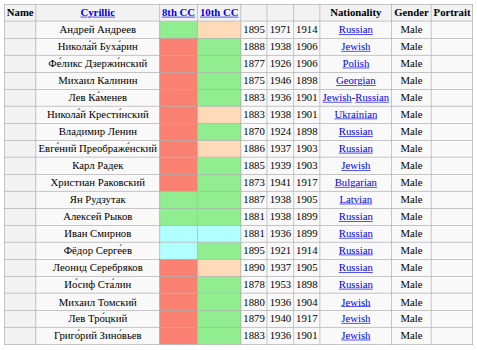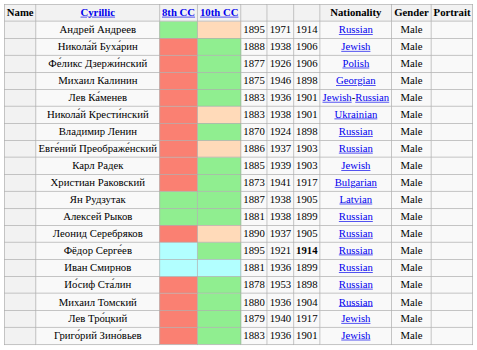rows swapped: Леонид Серебряков <-> Иван Смирнов
Фёдор Серге́ев | column 7: normal -> bold
Михаил Томский | Nationality: Jewish -> Russian
